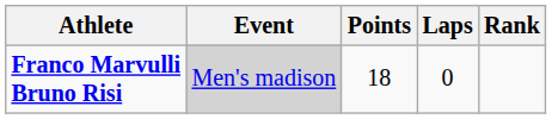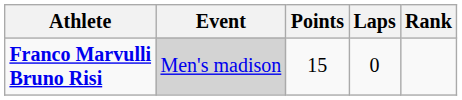Franco Marvulli Bruno Risi | Points: 18 -> 15
